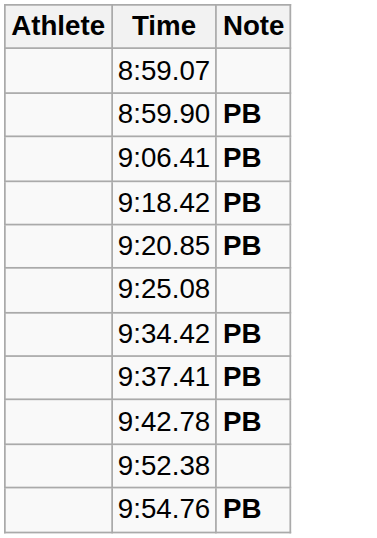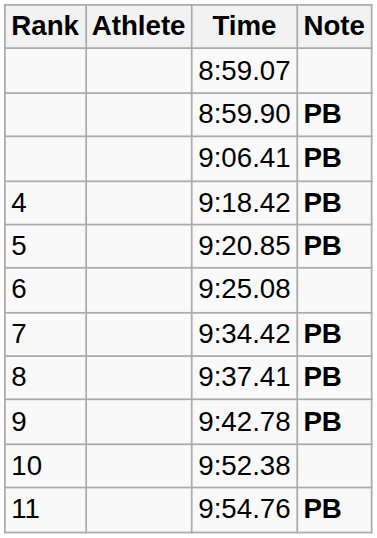+ column: Rank | 4 | 5 | 6 | 7 | 8 | 9 | 10 | 11
